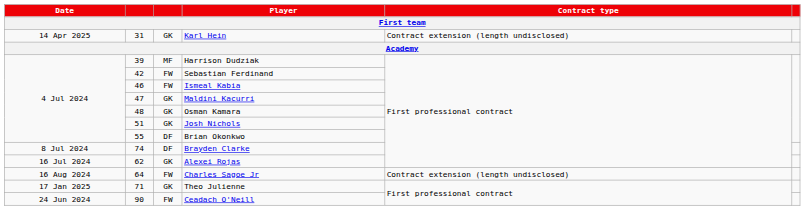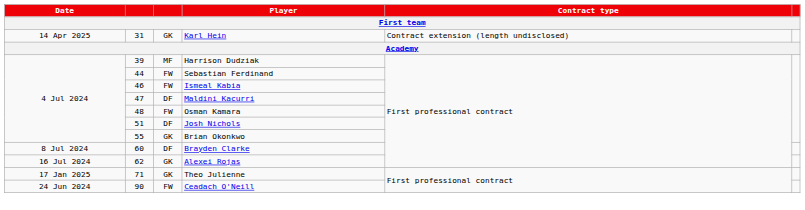Sebastian Ferdinand | column 2: 42 -> 44
Maldini Kacurri | column 3: GK -> DF
Osman Kamara | column 3: GK -> FW
Josh Nichols | column 3: GK -> DF
Brian Okonkwo | column 3: DF -> GK
Brayden Clarke | column 2: 74 -> 60
- row: 16 Aug 2024 | 64 | FW | Charles Sagoe Jr | Contract extension (length undisclosed)
